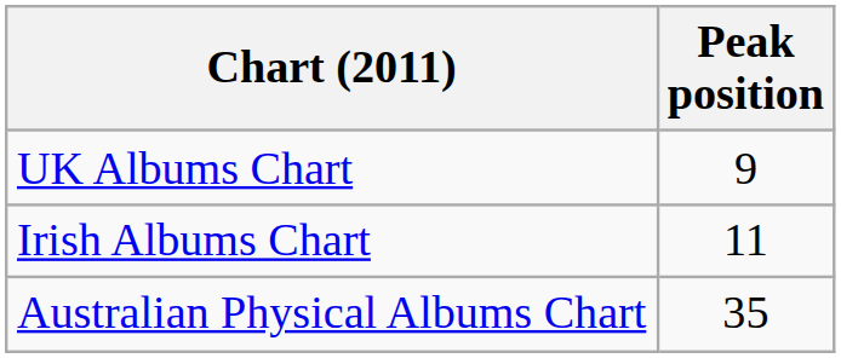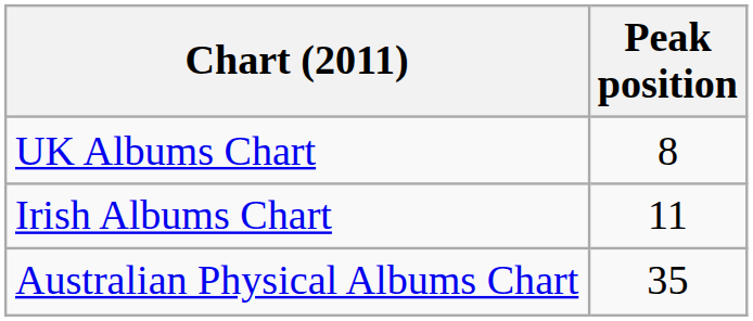UK Albums Chart | Peak position: 9 -> 8
